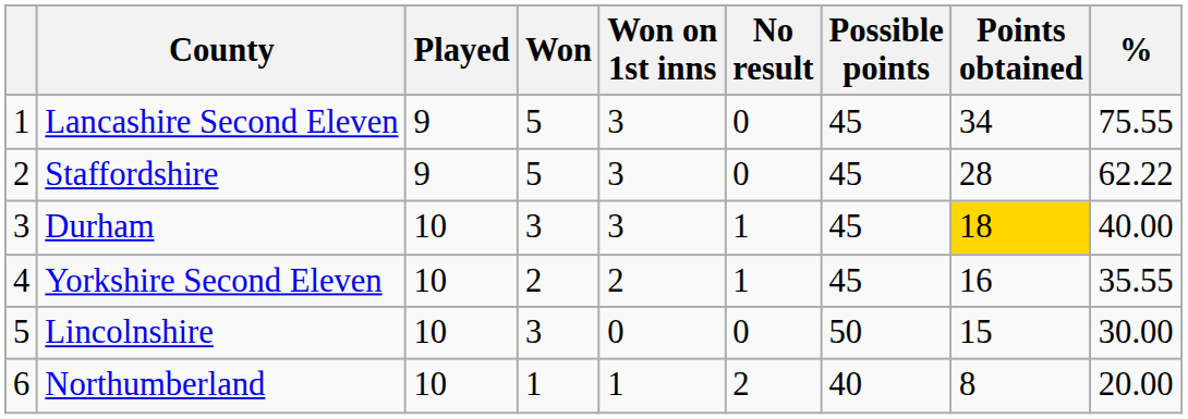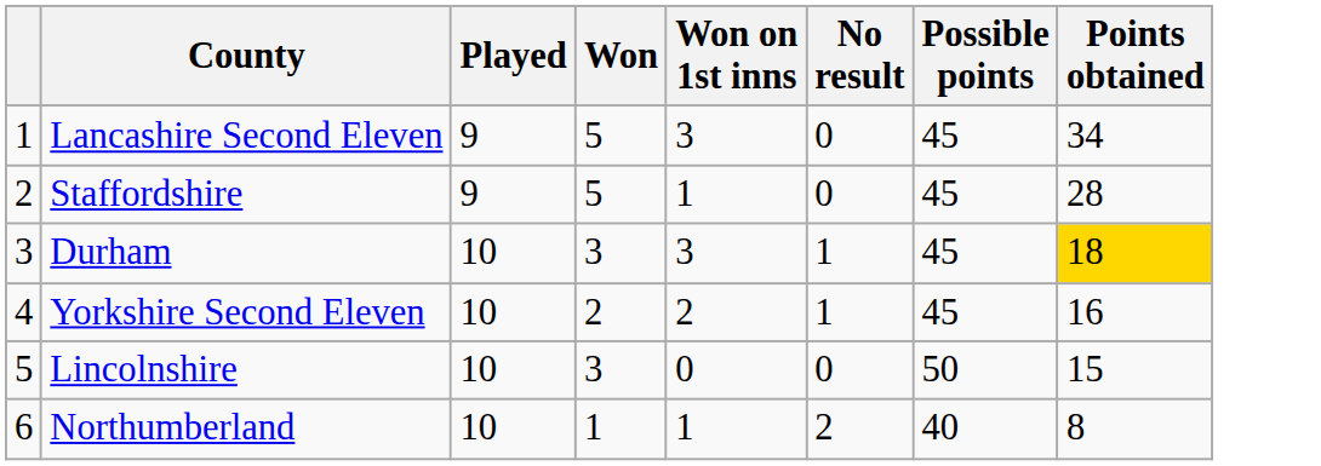- column: % | 75.55 | 62.22 | 40.00 | 35.55 | 30.00 | 20.00
Staffordshire | Won on 1st inns: 3 -> 1
